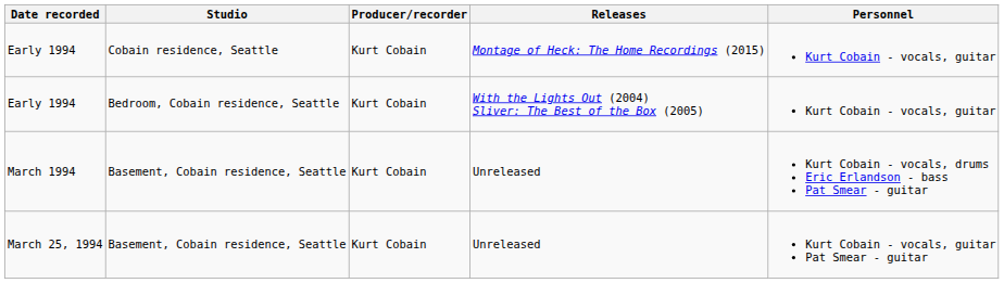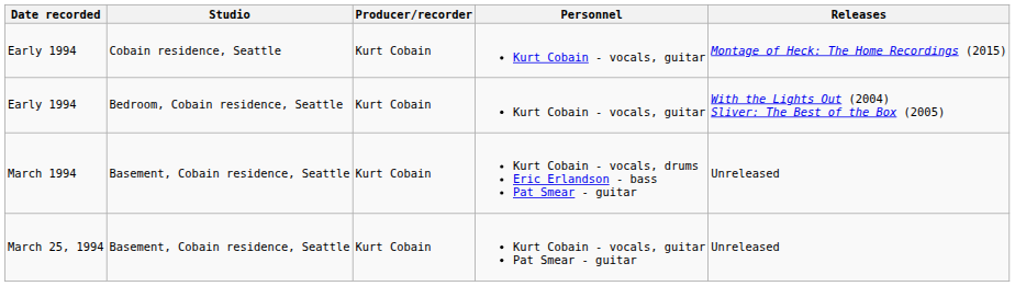columns swapped: Releases <-> Personnel
